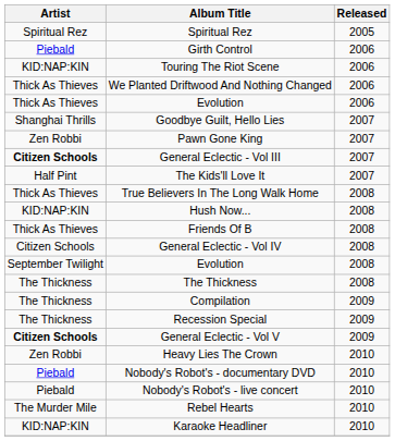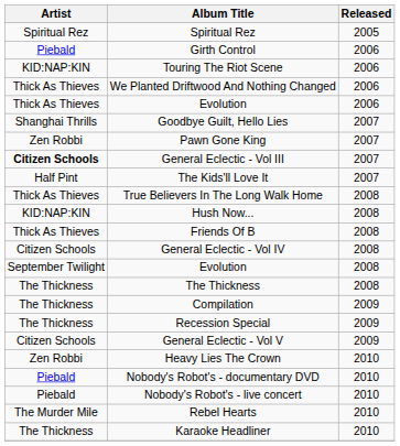General Eclectic - Vol V | Artist: bold -> normal
Karaoke Headliner | Artist: KID:NAP:KIN -> The Thickness
